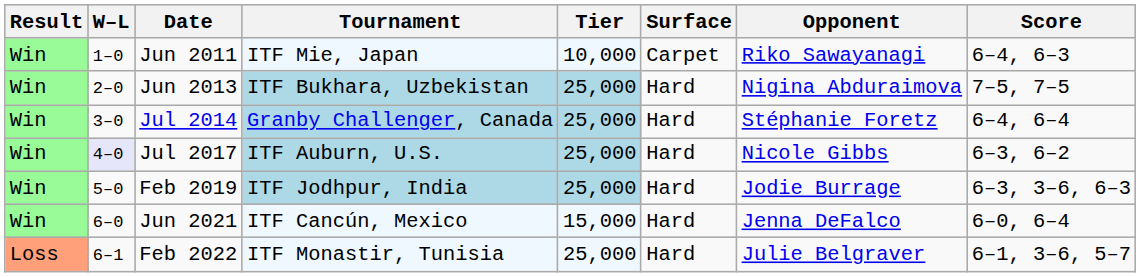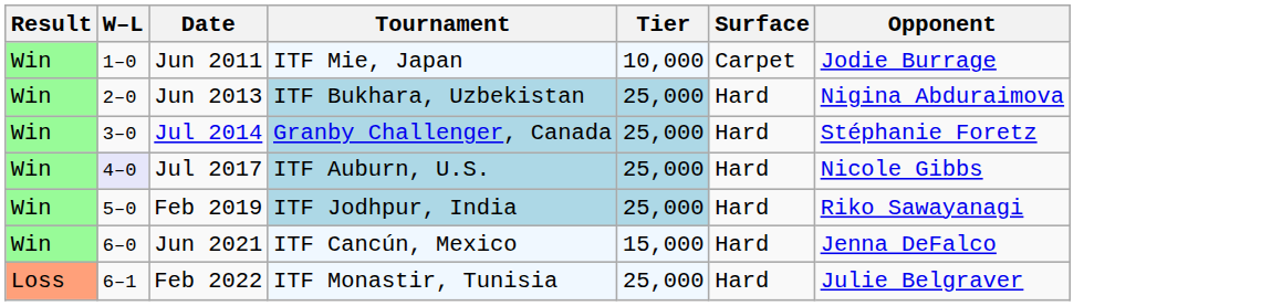- column: Score | 6–4, 6–3 | 7–5, 7–5 | 6–4, 6–4 | 6–3, 6–2 | 6–3, 3–6, 6–3 | 6–0, 6–4 | 6–1, 3–6, 5–7
Jun 2011 | Opponent: Riko Sawayanagi -> Jodie Burrage
Feb 2019 | Opponent: Jodie Burrage -> Riko Sawayanagi
